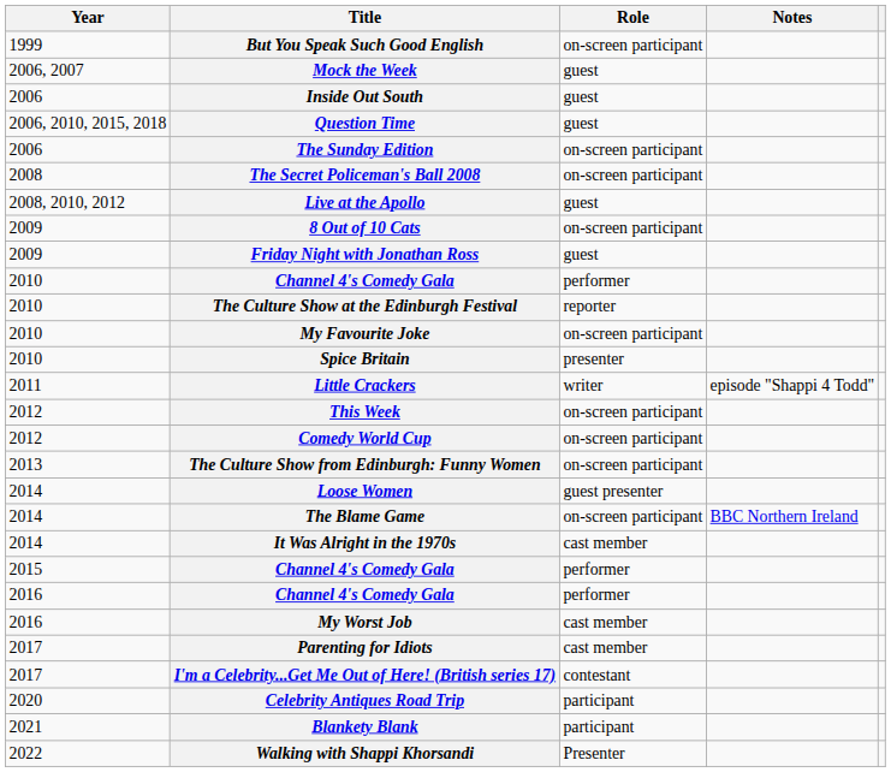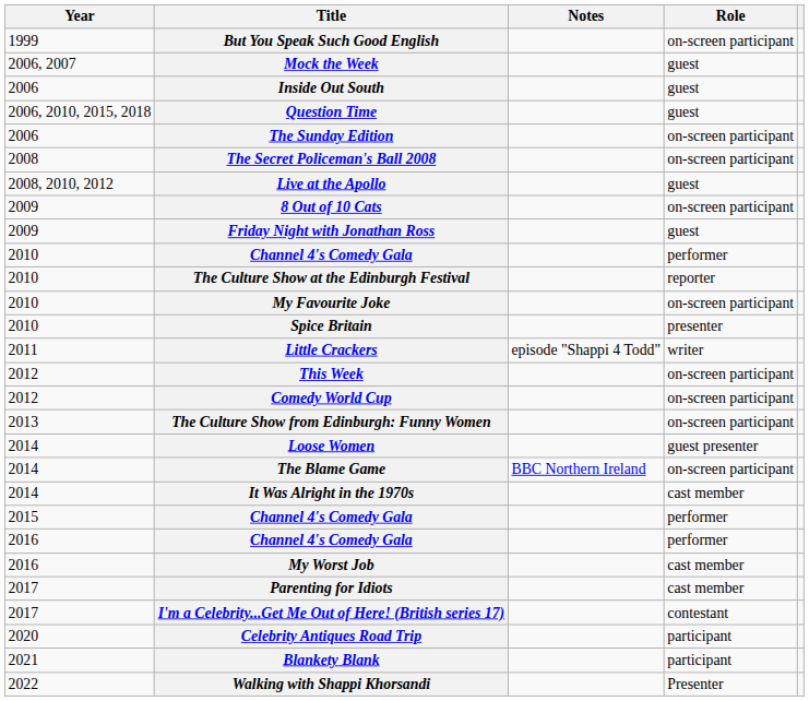columns swapped: Role <-> Notes
